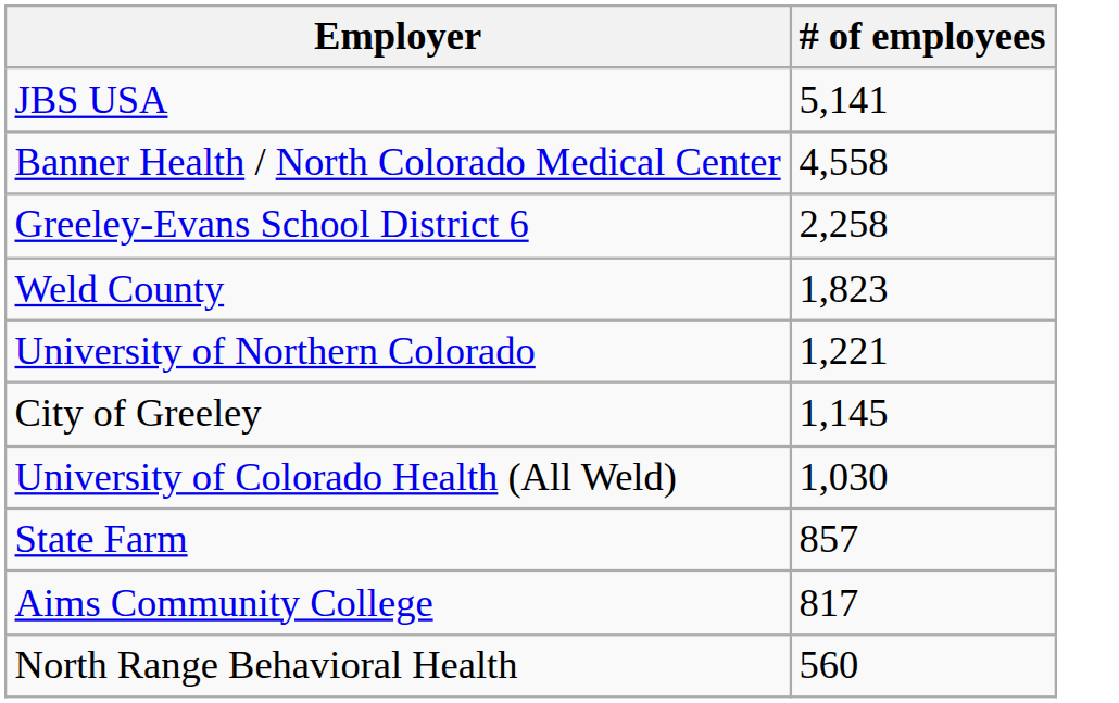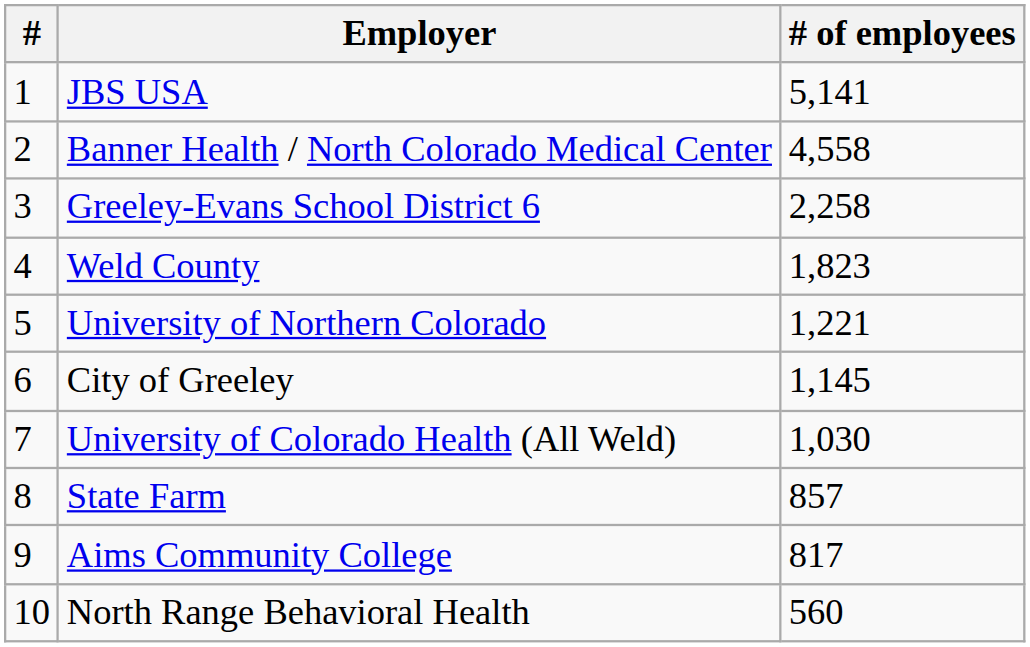+ column: # | 1 | 2 | 3 | 4 | 5 | 6 | 7 | 8 | 9 | 10
